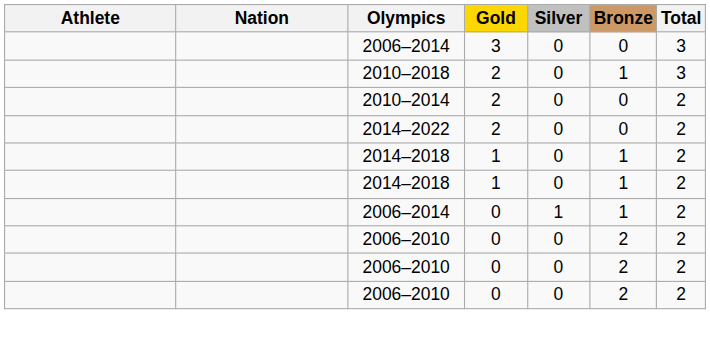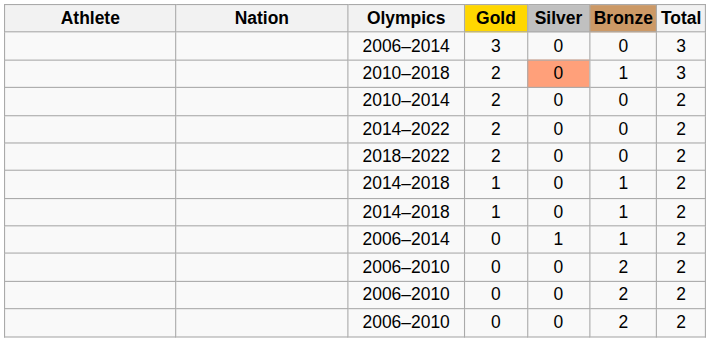2010–2018 | Silver: no background -> lightsalmon background
+ row: 2018–2022 | 2 | 0 | 0 | 2
